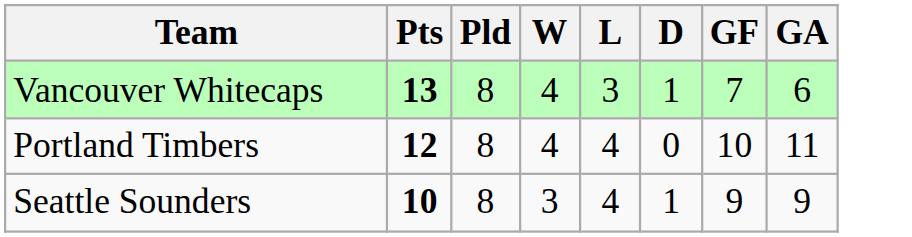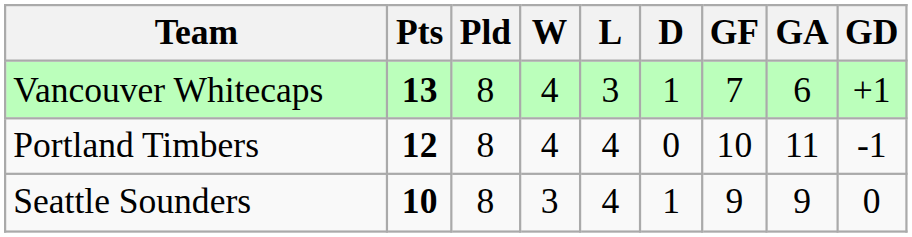+ column: GD | +1 | -1 | 0
